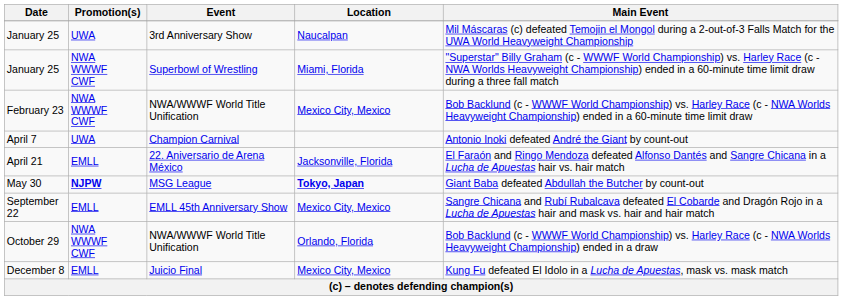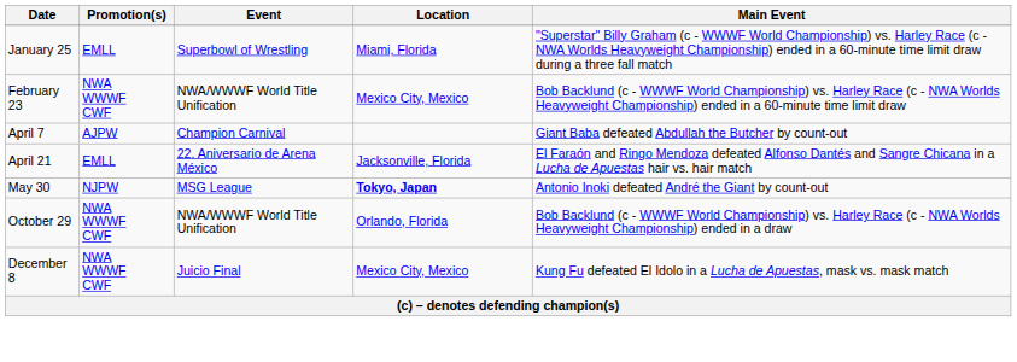- row: January 25 | UWA | 3rd Anniversary Show | Naucalpan | Mil Máscaras (c) defeated Temojin el Mongol during a 2-out-of-3 Falls Match for the UWA World Heavyweight Championship
January 25 / Superbowl of Wrestling | Promotion(s): NWA WWWF CWF -> EMLL
April 7 | Promotion(s): UWA -> AJPW
April 7 | Main Event: Antonio Inoki defeated André the Giant by count-out -> Giant Baba defeated Abdullah the Butcher by count-out
May 30 | Promotion(s): bold -> normal
May 30 | Main Event: Giant Baba defeated Abdullah the Butcher by count-out -> Antonio Inoki defeated André the Giant by count-out
- row: September 22 | EMLL | EMLL 45th Anniversary Show | Mexico City, Mexico | Sangre Chicana and Rubí Rubalcava defeated El Cobarde and Dragón Rojo in a Lucha de Apuestas hair and mask vs. hair and hair match
December 8 | Promotion(s): EMLL -> NWA WWWF CWF
